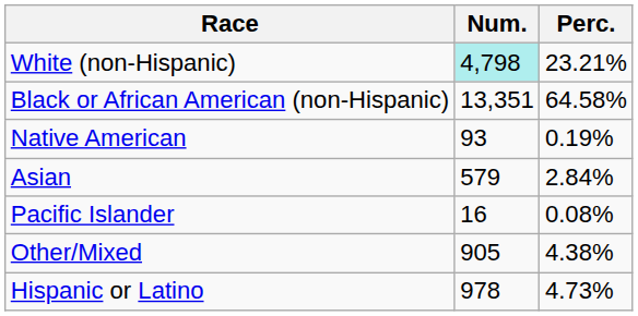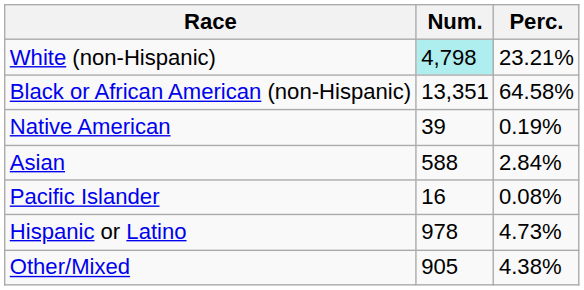Native American | Num.: 93 -> 39
Asian | Num.: 579 -> 588
rows swapped: Other/Mixed <-> Hispanic or Latino
